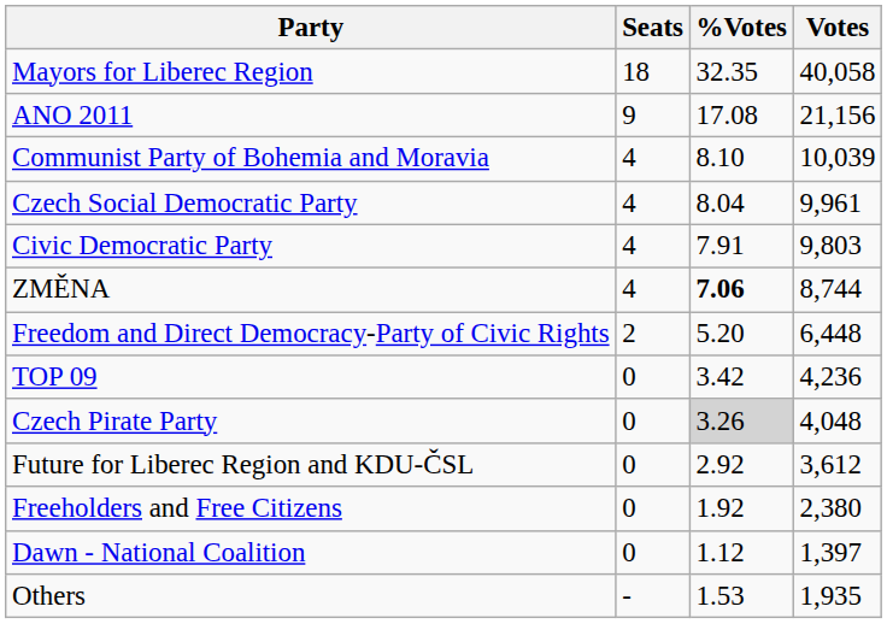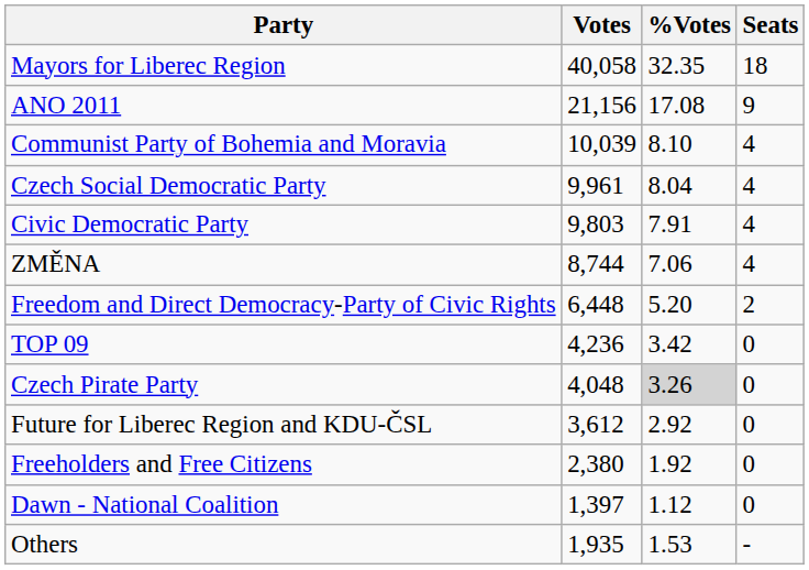columns swapped: Votes <-> Seats
ZMĚNA | %Votes: bold -> normal
